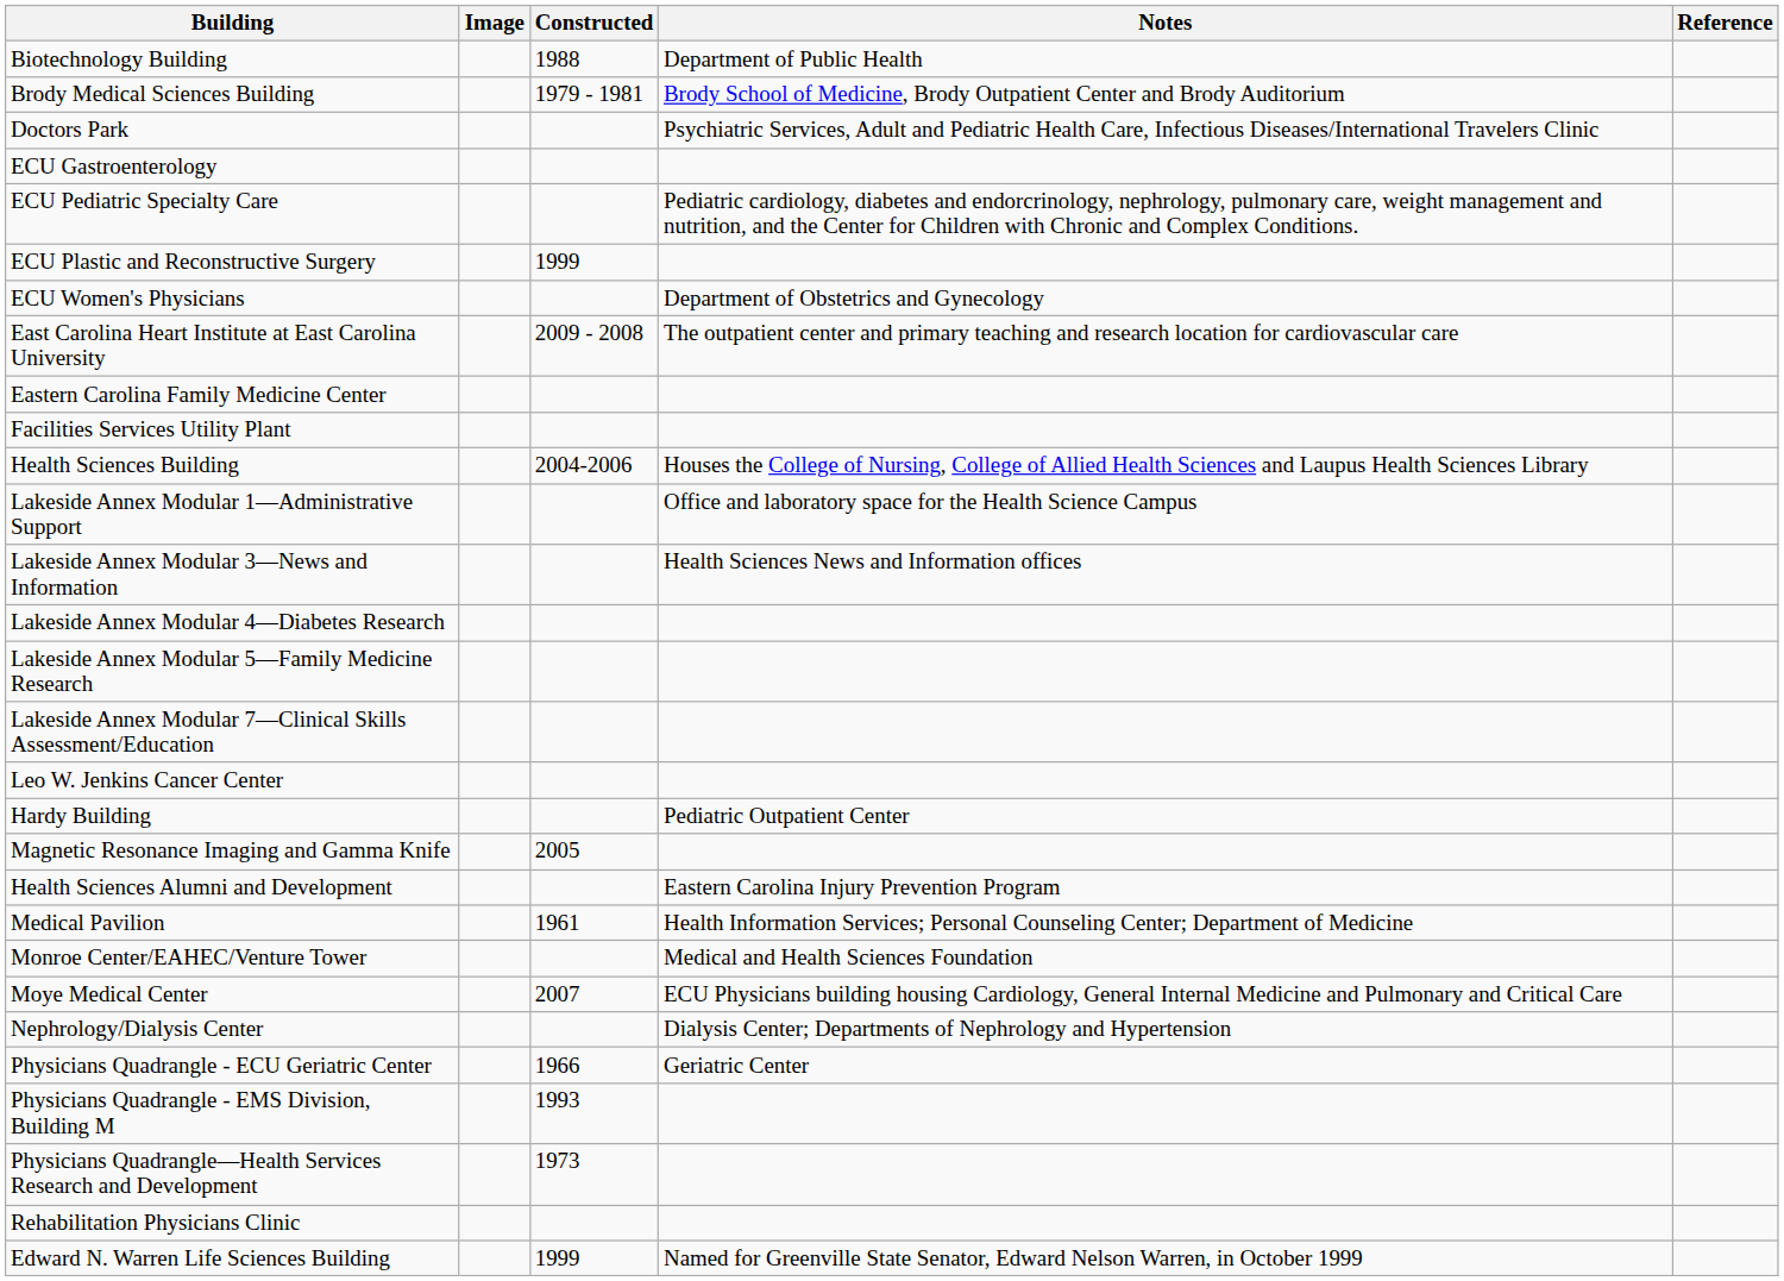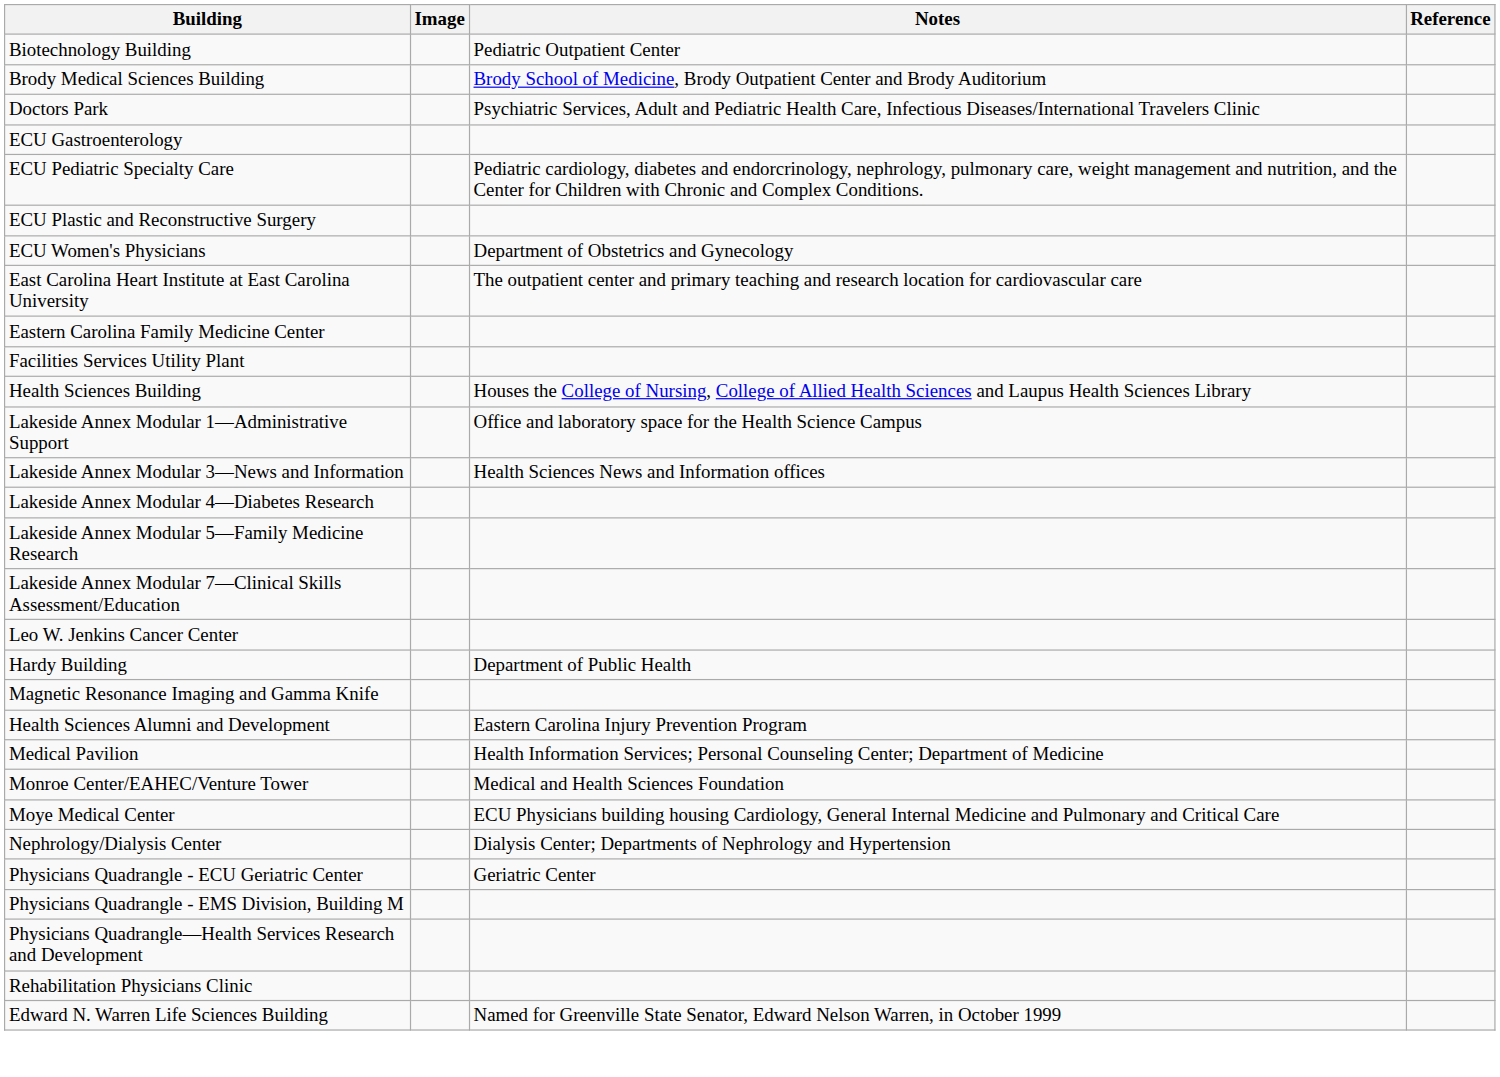- column: Constructed | 1988 | 1979 - 1981 | 1999 | 2009 - 2008 | 2004-2006 | 2005 | 1961 | 2007 | 1966 | 1993 | 1973 | 1999
Biotechnology Building | Notes: Department of Public Health -> Pediatric Outpatient Center
Hardy Building | Notes: Pediatric Outpatient Center -> Department of Public Health
